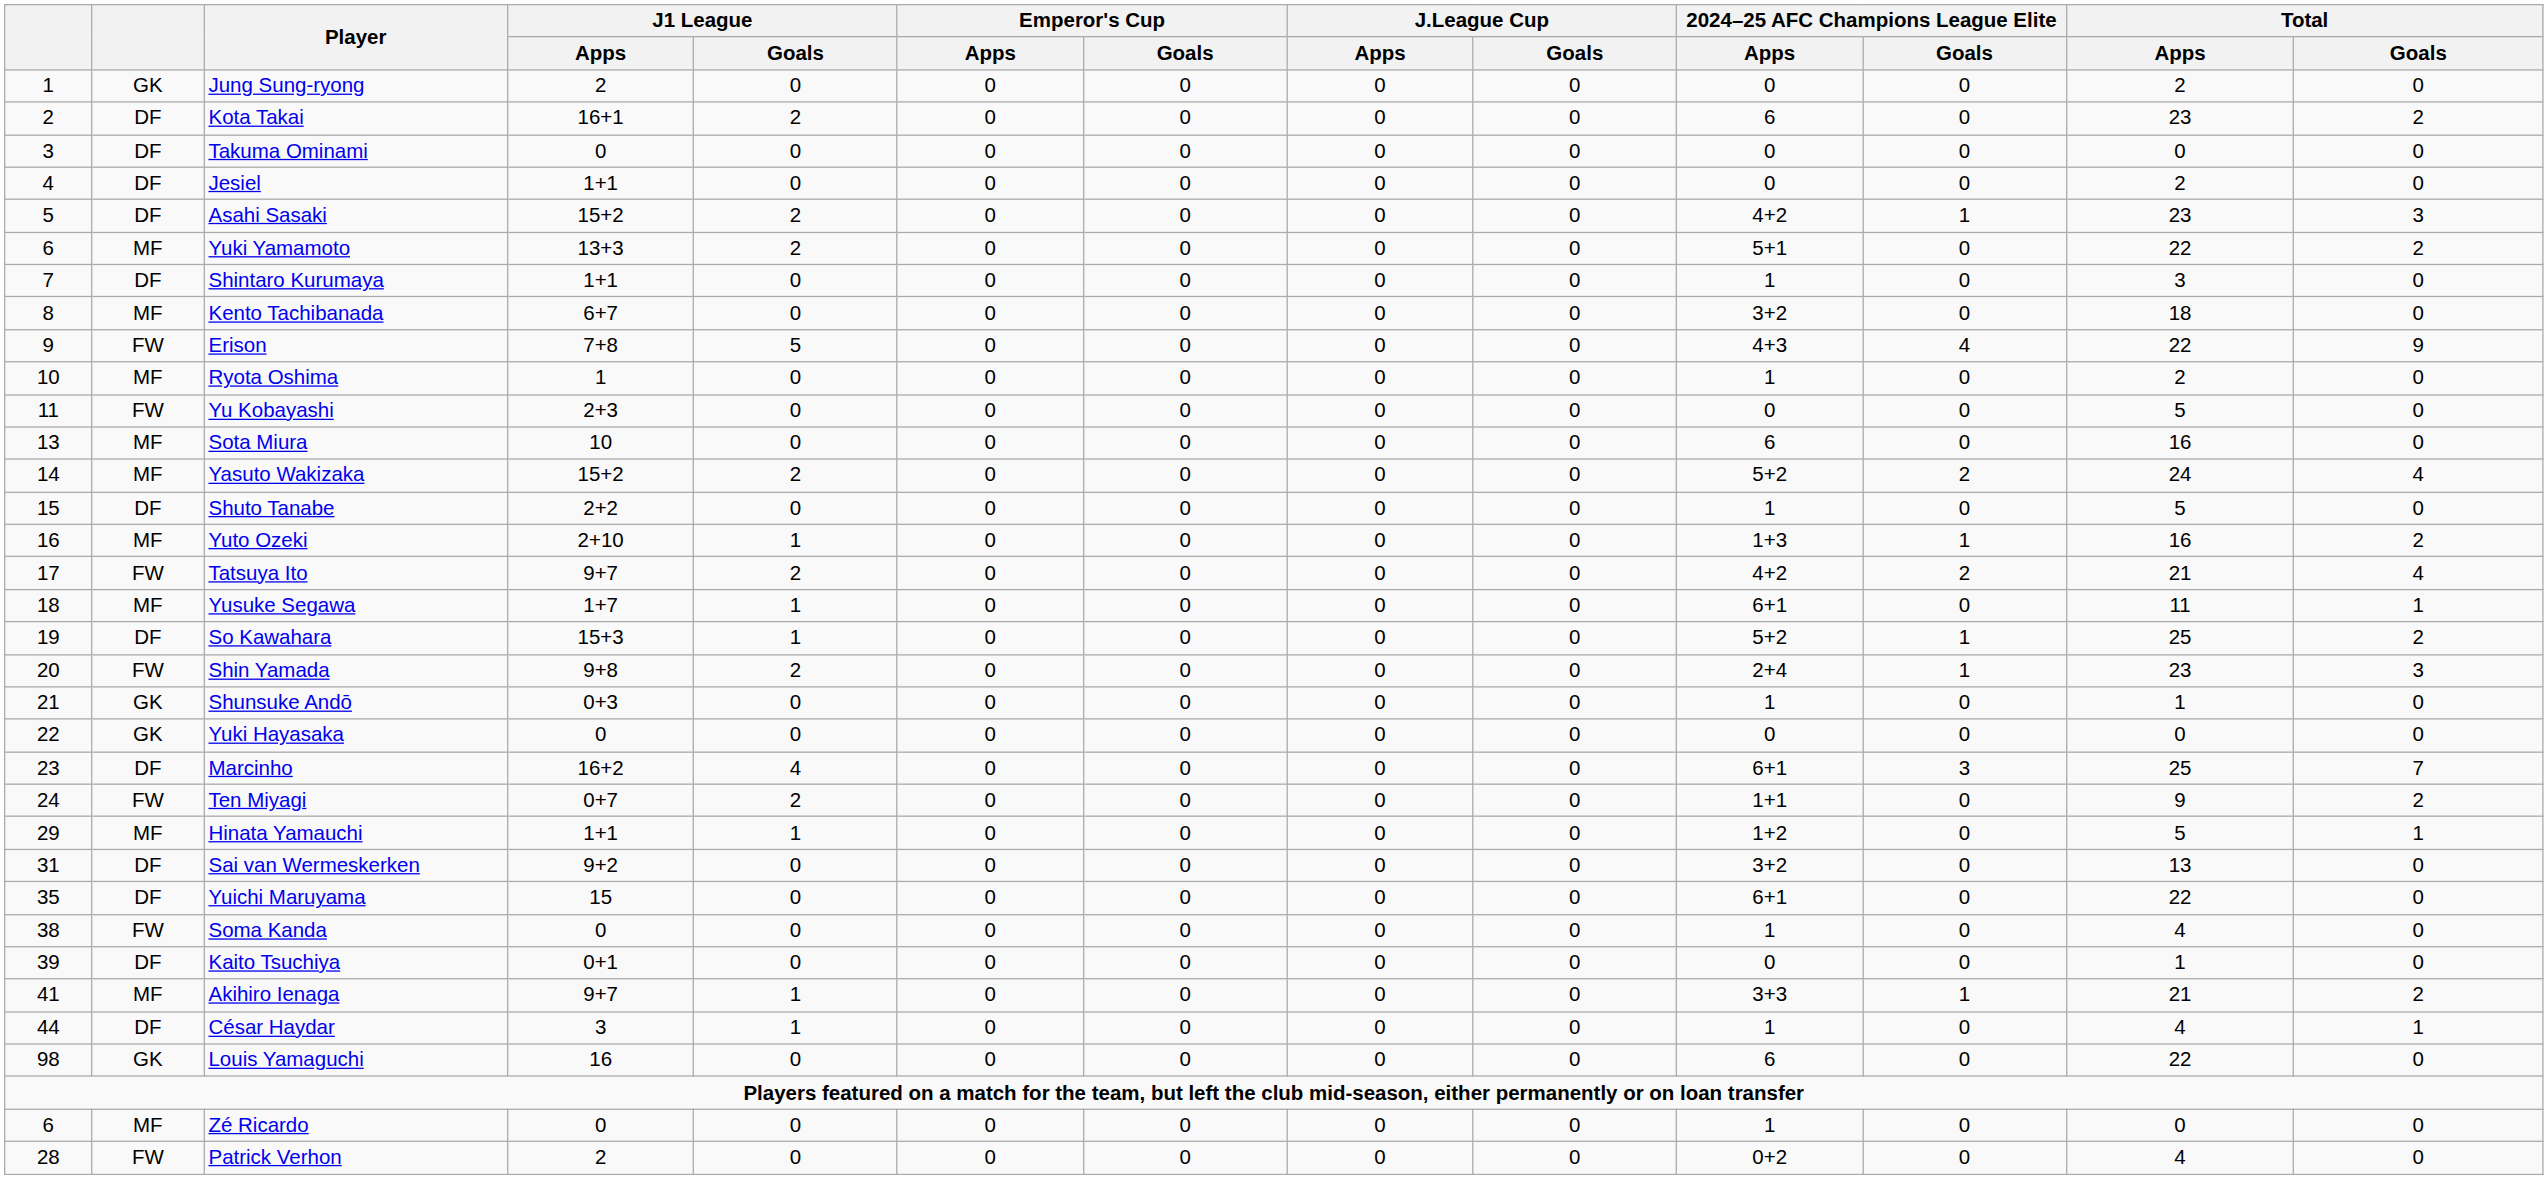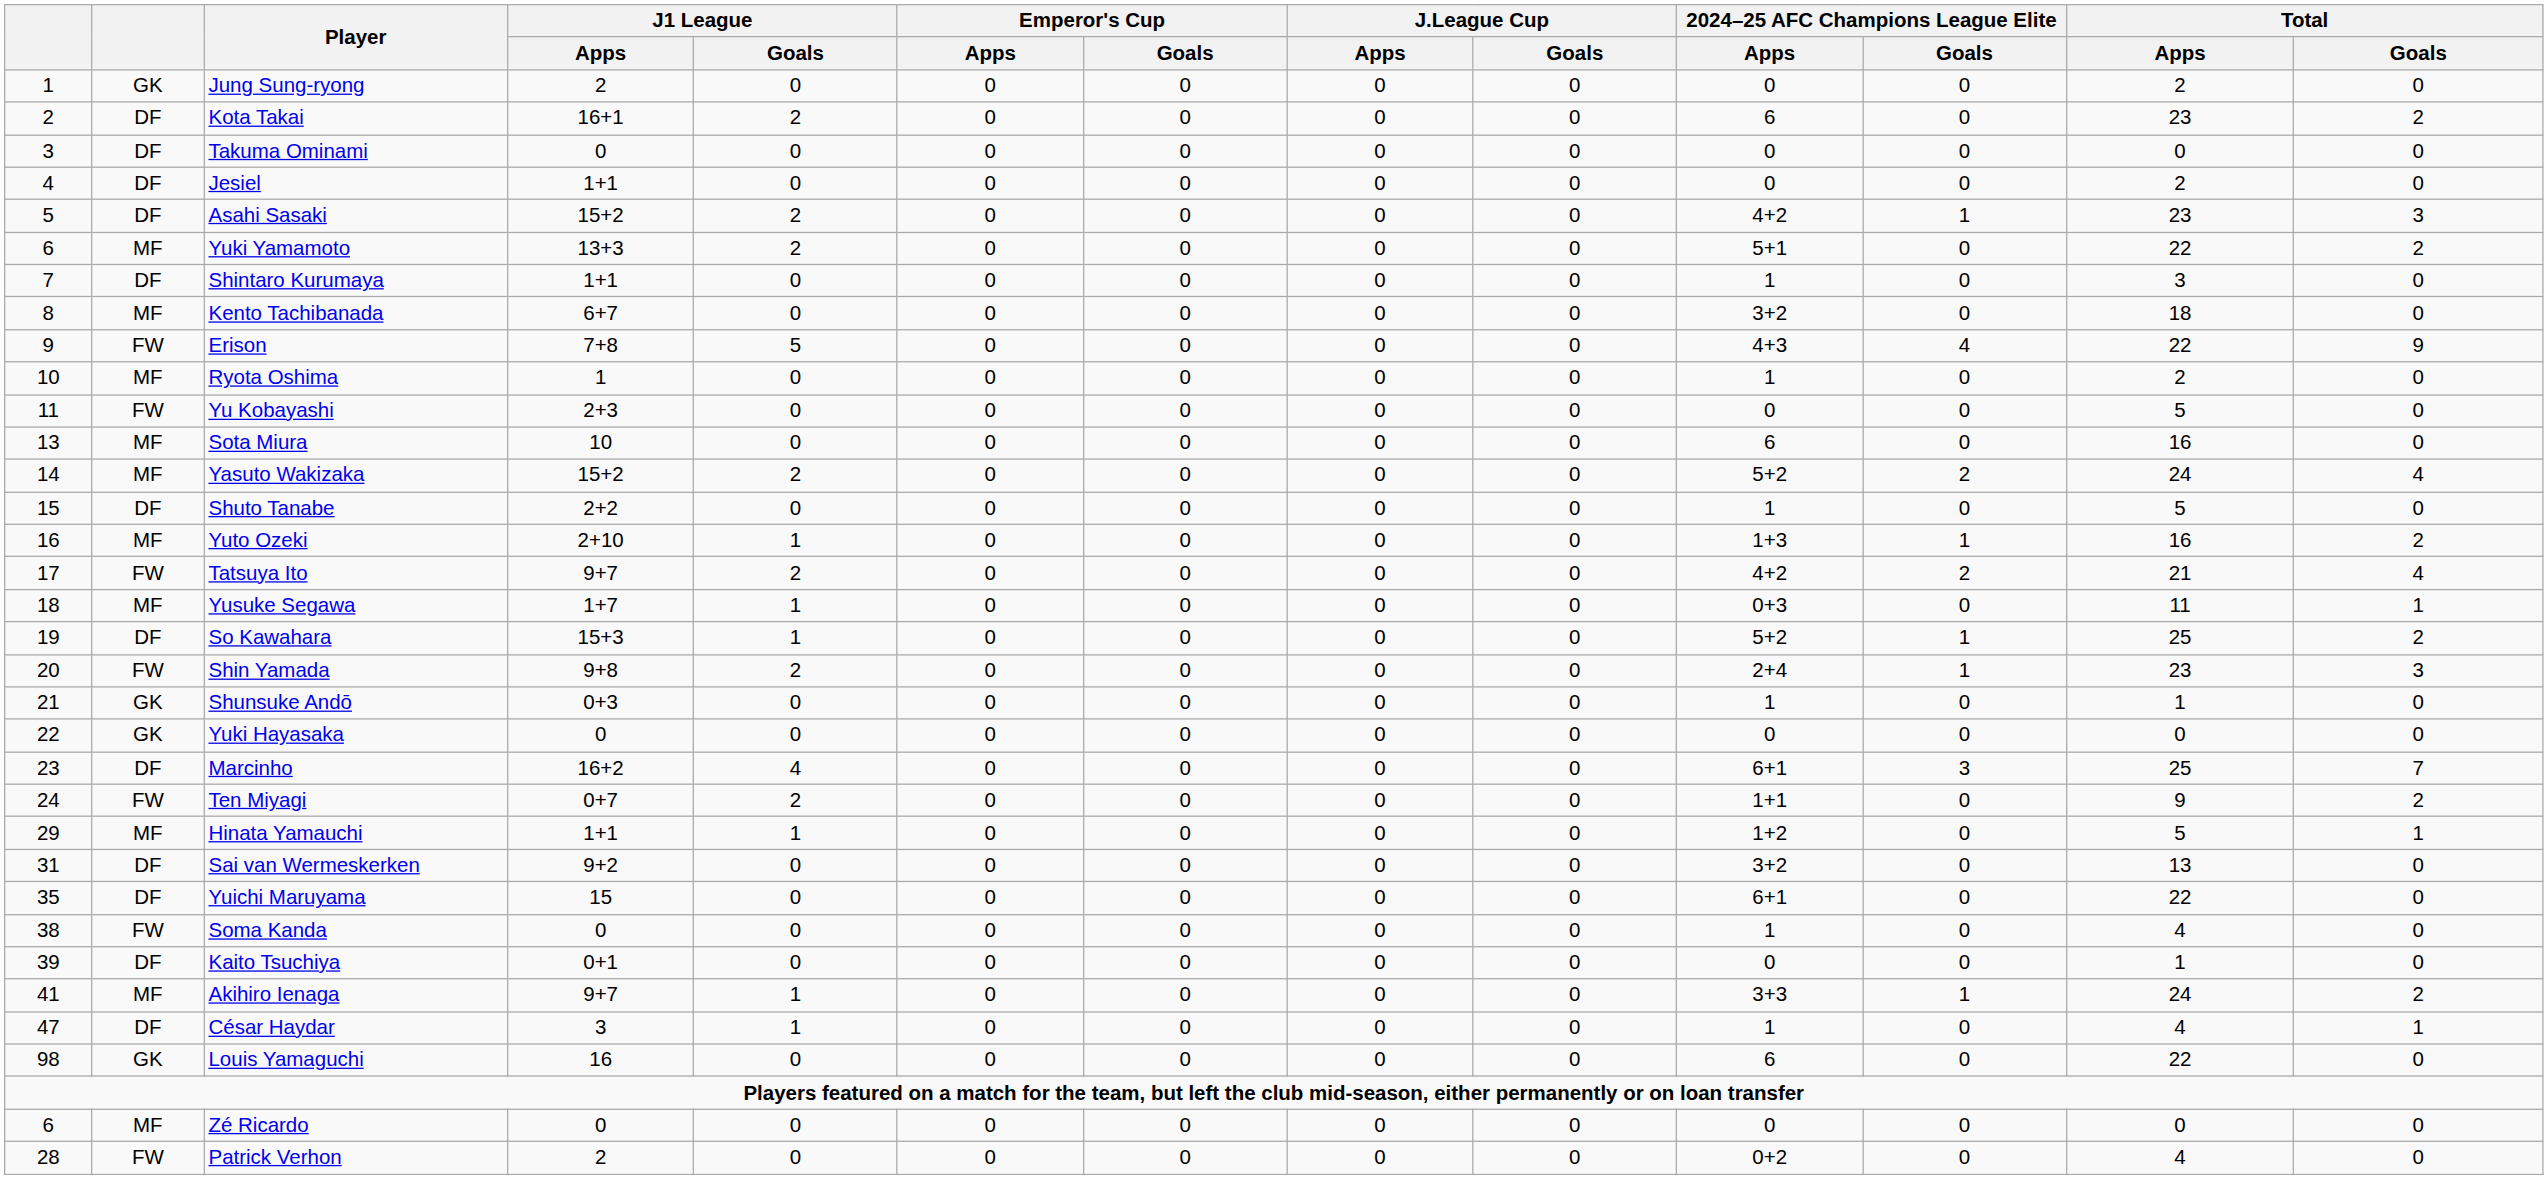Yusuke Segawa | 2024–25 AFC Champions League Elite / Apps: 6+1 -> 0+3
Akihiro Ienaga | Total / Apps: 21 -> 24
César Haydar | column 1: 44 -> 47
Zé Ricardo | 2024–25 AFC Champions League Elite / Apps: 1 -> 0
